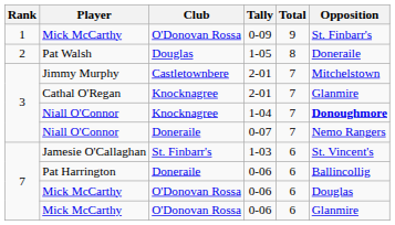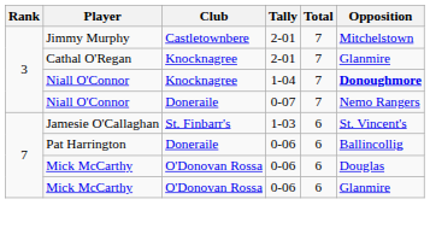- row: 1 | Mick McCarthy | O'Donovan Rossa | 0-09 | 9 | St. Finbarr's
- row: 2 | Pat Walsh | Douglas | 1-05 | 8 | Doneraile
